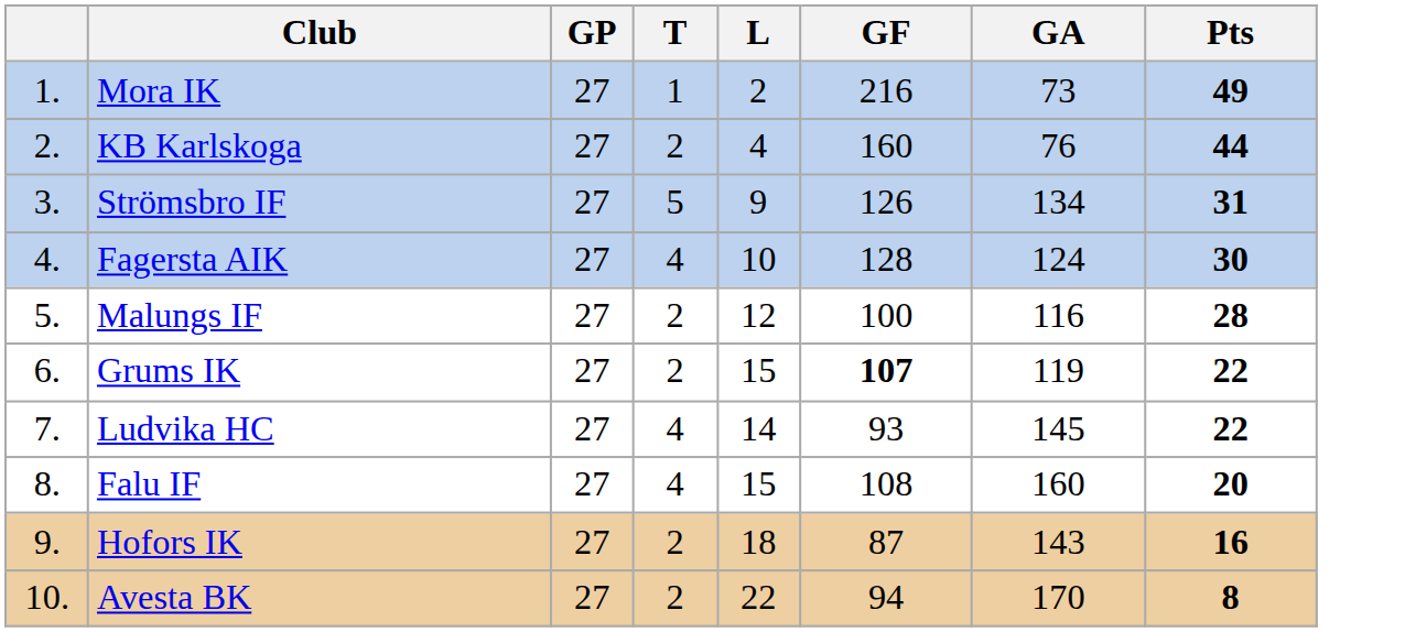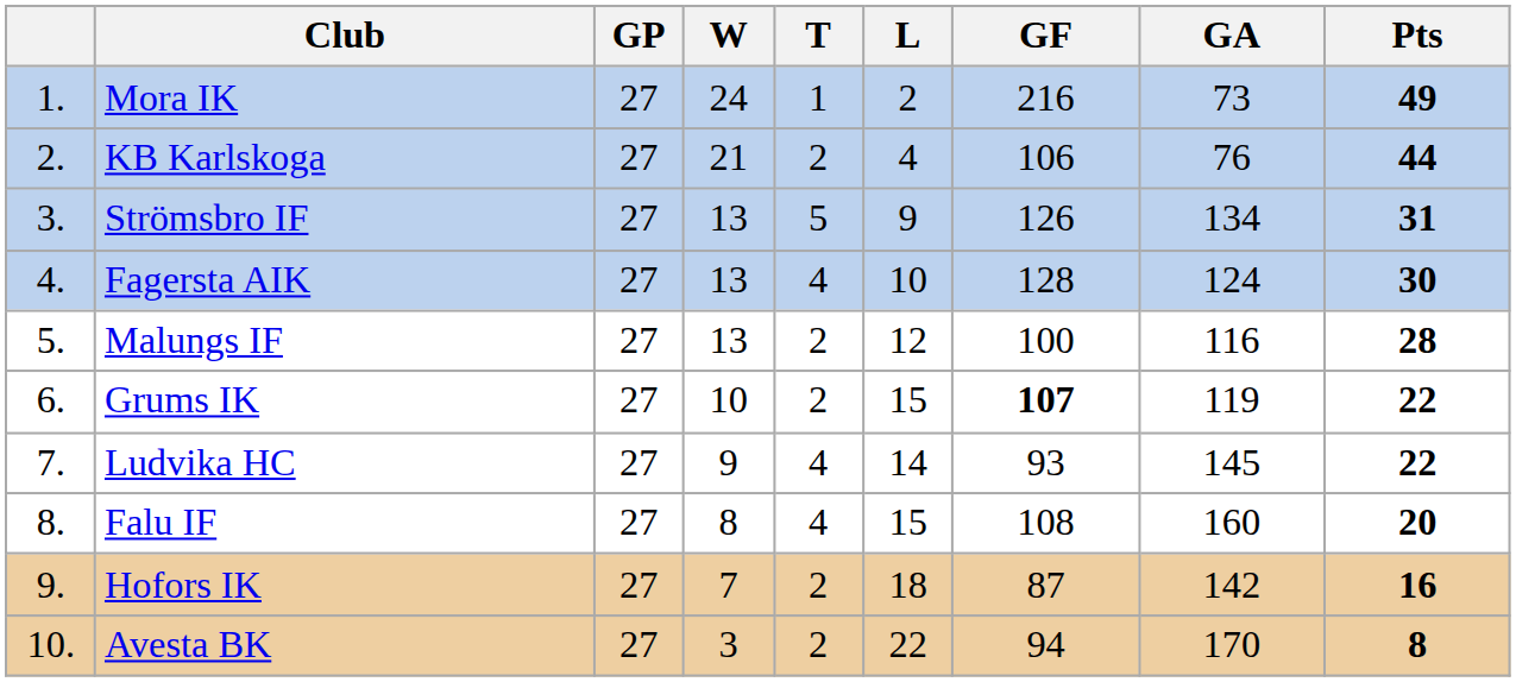+ column: W | 24 | 21 | 13 | 13 | 13 | 10 | 9 | 8 | 7 | 3
KB Karlskoga | GF: 160 -> 106
Hofors IK | GA: 143 -> 142
